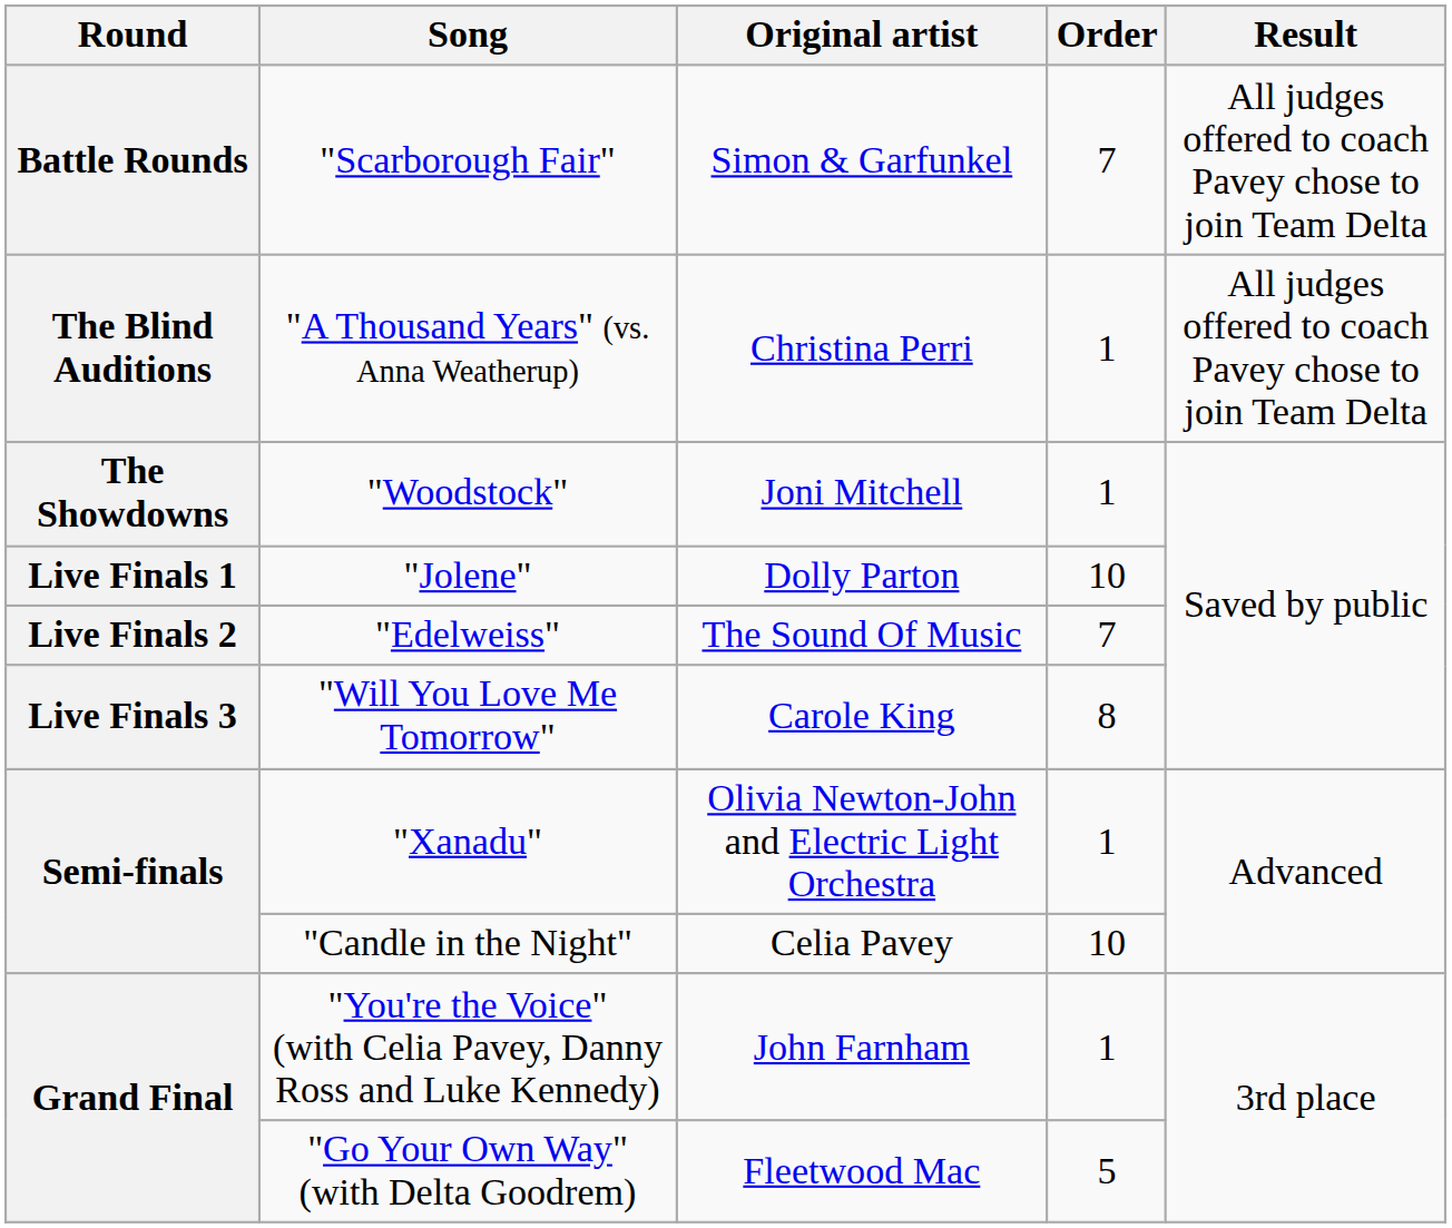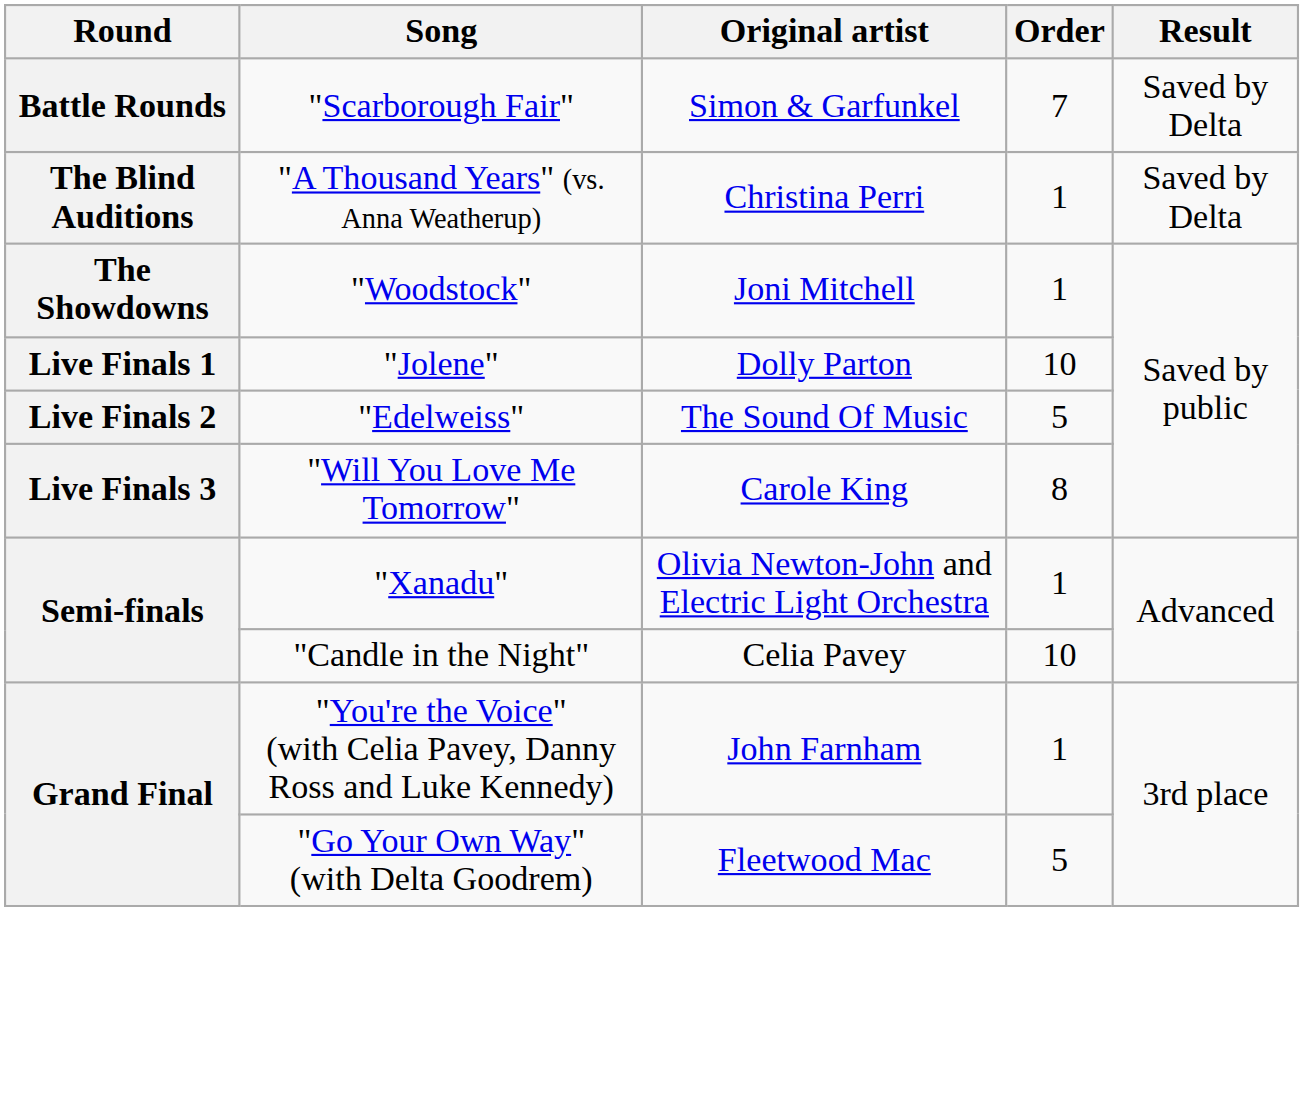"Scarborough Fair" | Result: All judges offered to coach Pavey chose to join Team Delta -> Saved by Delta
"A Thousand Years" (vs. Anna Weatherup) | Result: All judges offered to coach Pavey chose to join Team Delta -> Saved by Delta
"Edelweiss" | Order: 7 -> 5
